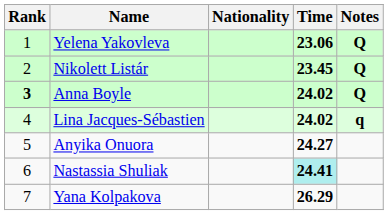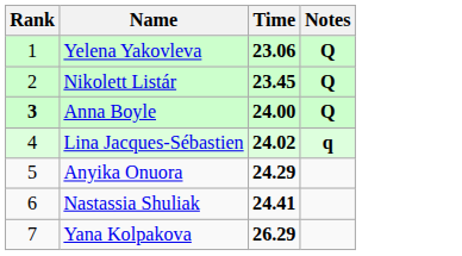- column: Nationality
Anna Boyle | Time: 24.02 -> 24.00
Anyika Onuora | Time: 24.27 -> 24.29
Nastassia Shuliak | Time: paleturquoise background -> no background
